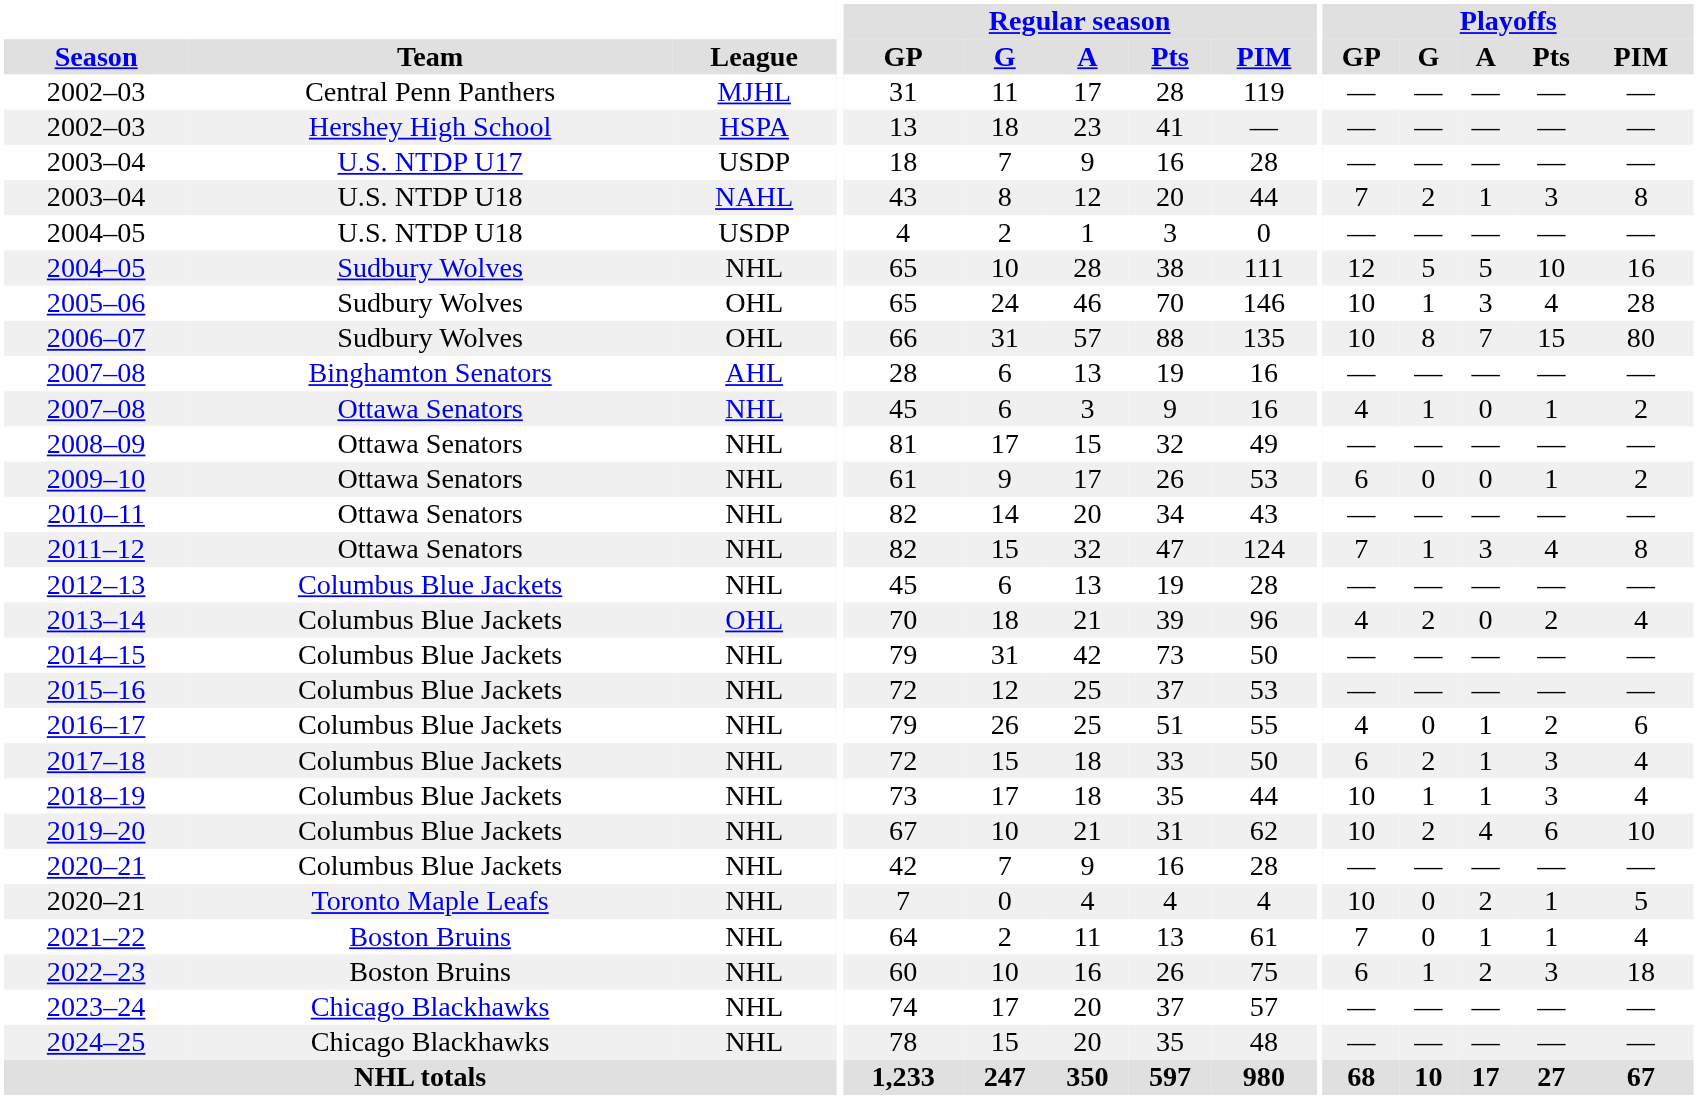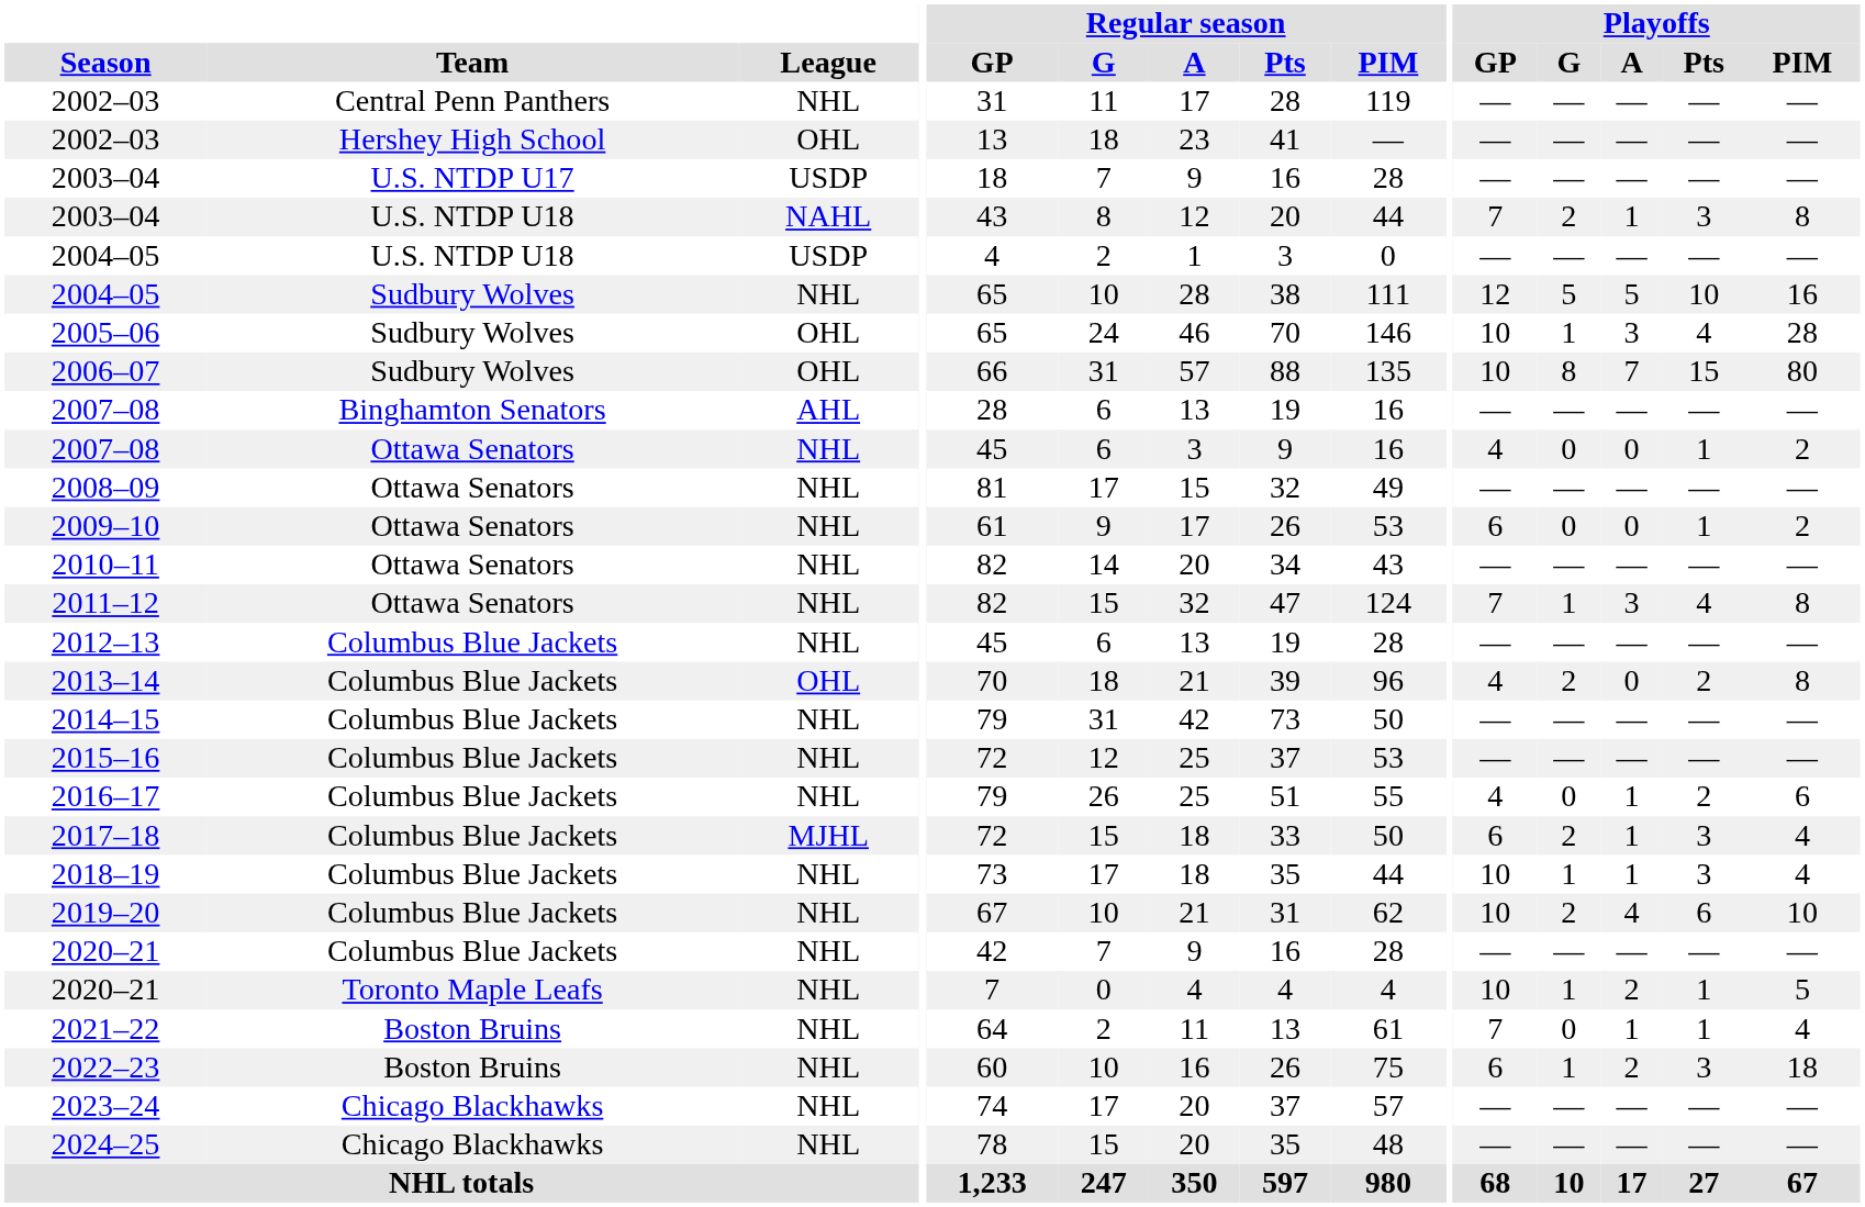2002–03 / Central Penn Panthers | League: MJHL -> NHL
2002–03 / Hershey High School | League: HSPA -> OHL
2007–08 / Ottawa Senators | Playoffs / G: 1 -> 0
2013–14 | Playoffs / PIM: 4 -> 8
2017–18 | League: NHL -> MJHL
2020–21 / Toronto Maple Leafs | Playoffs / G: 0 -> 1
